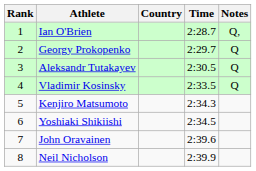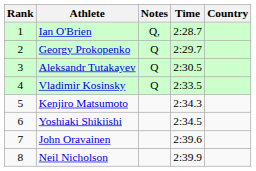columns swapped: Country <-> Notes
